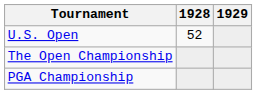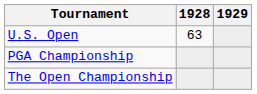U.S. Open | 1928: 52 -> 63
rows swapped: The Open Championship <-> PGA Championship
